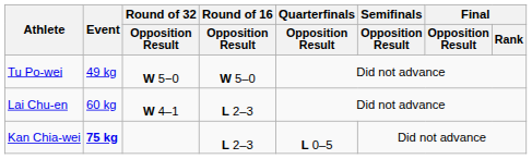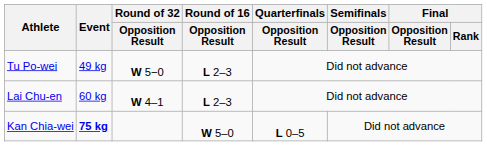Tu Po-wei | Round of 16 / Opposition Result: W 5–0 -> L 2–3
Kan Chia-wei | Round of 16 / Opposition Result: L 2–3 -> W 5–0
